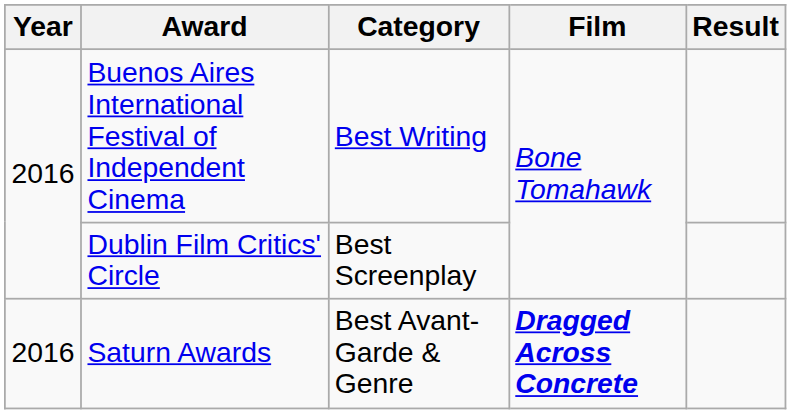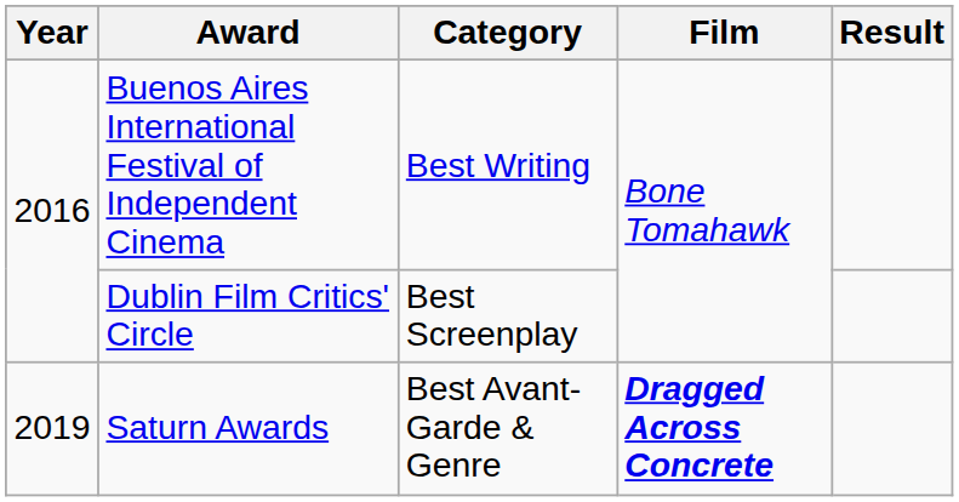Saturn Awards | Year: 2016 -> 2019
